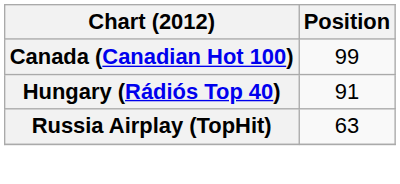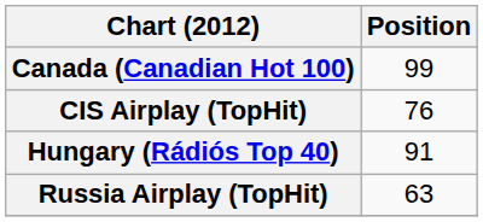+ row: CIS Airplay (TopHit) | 76
